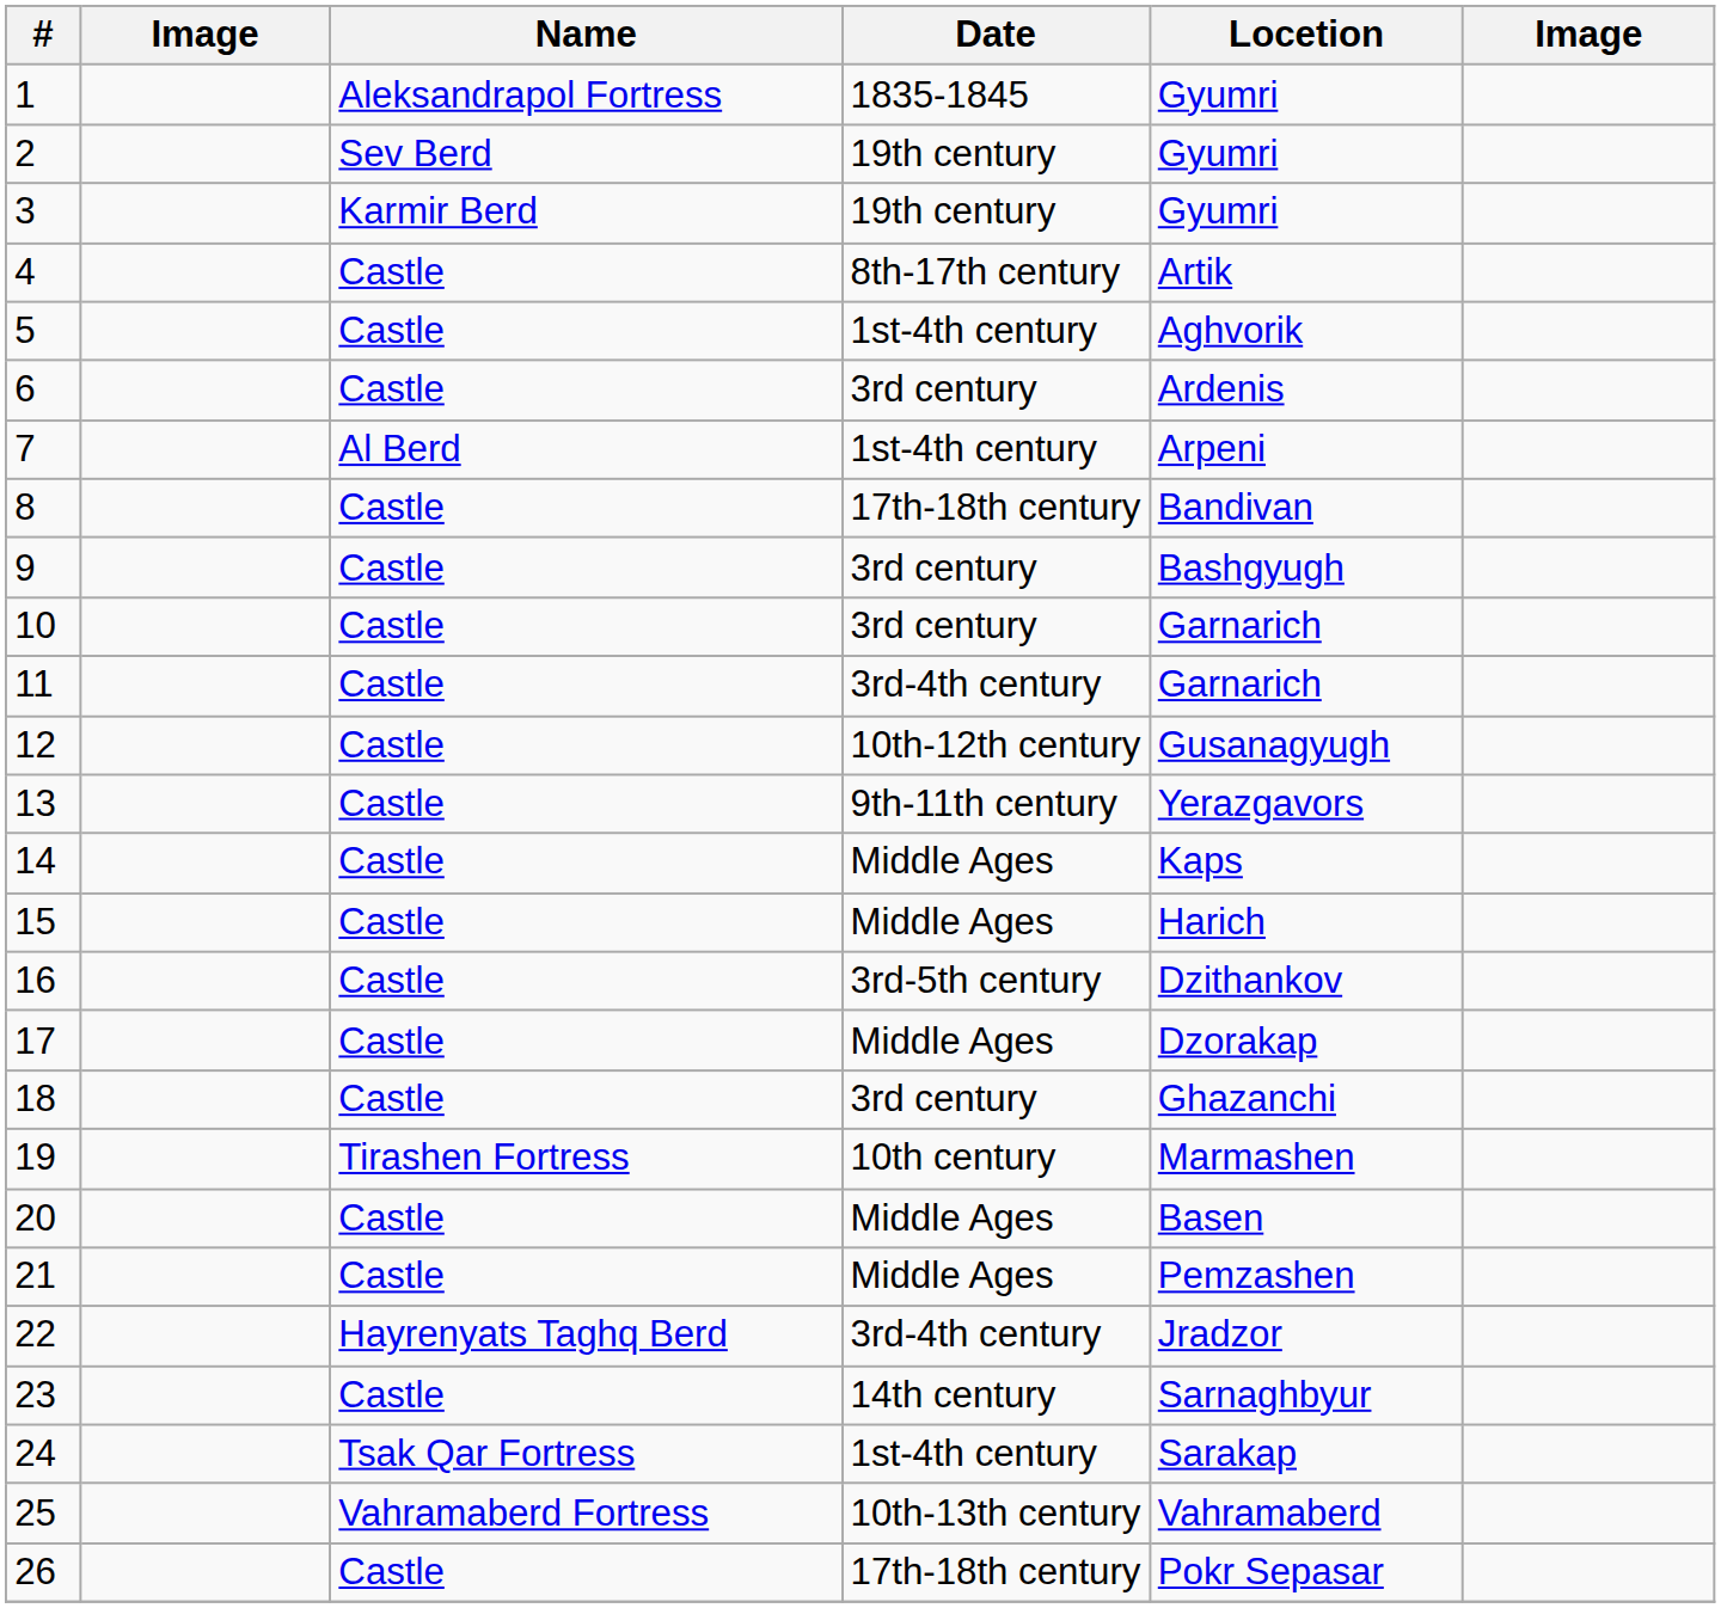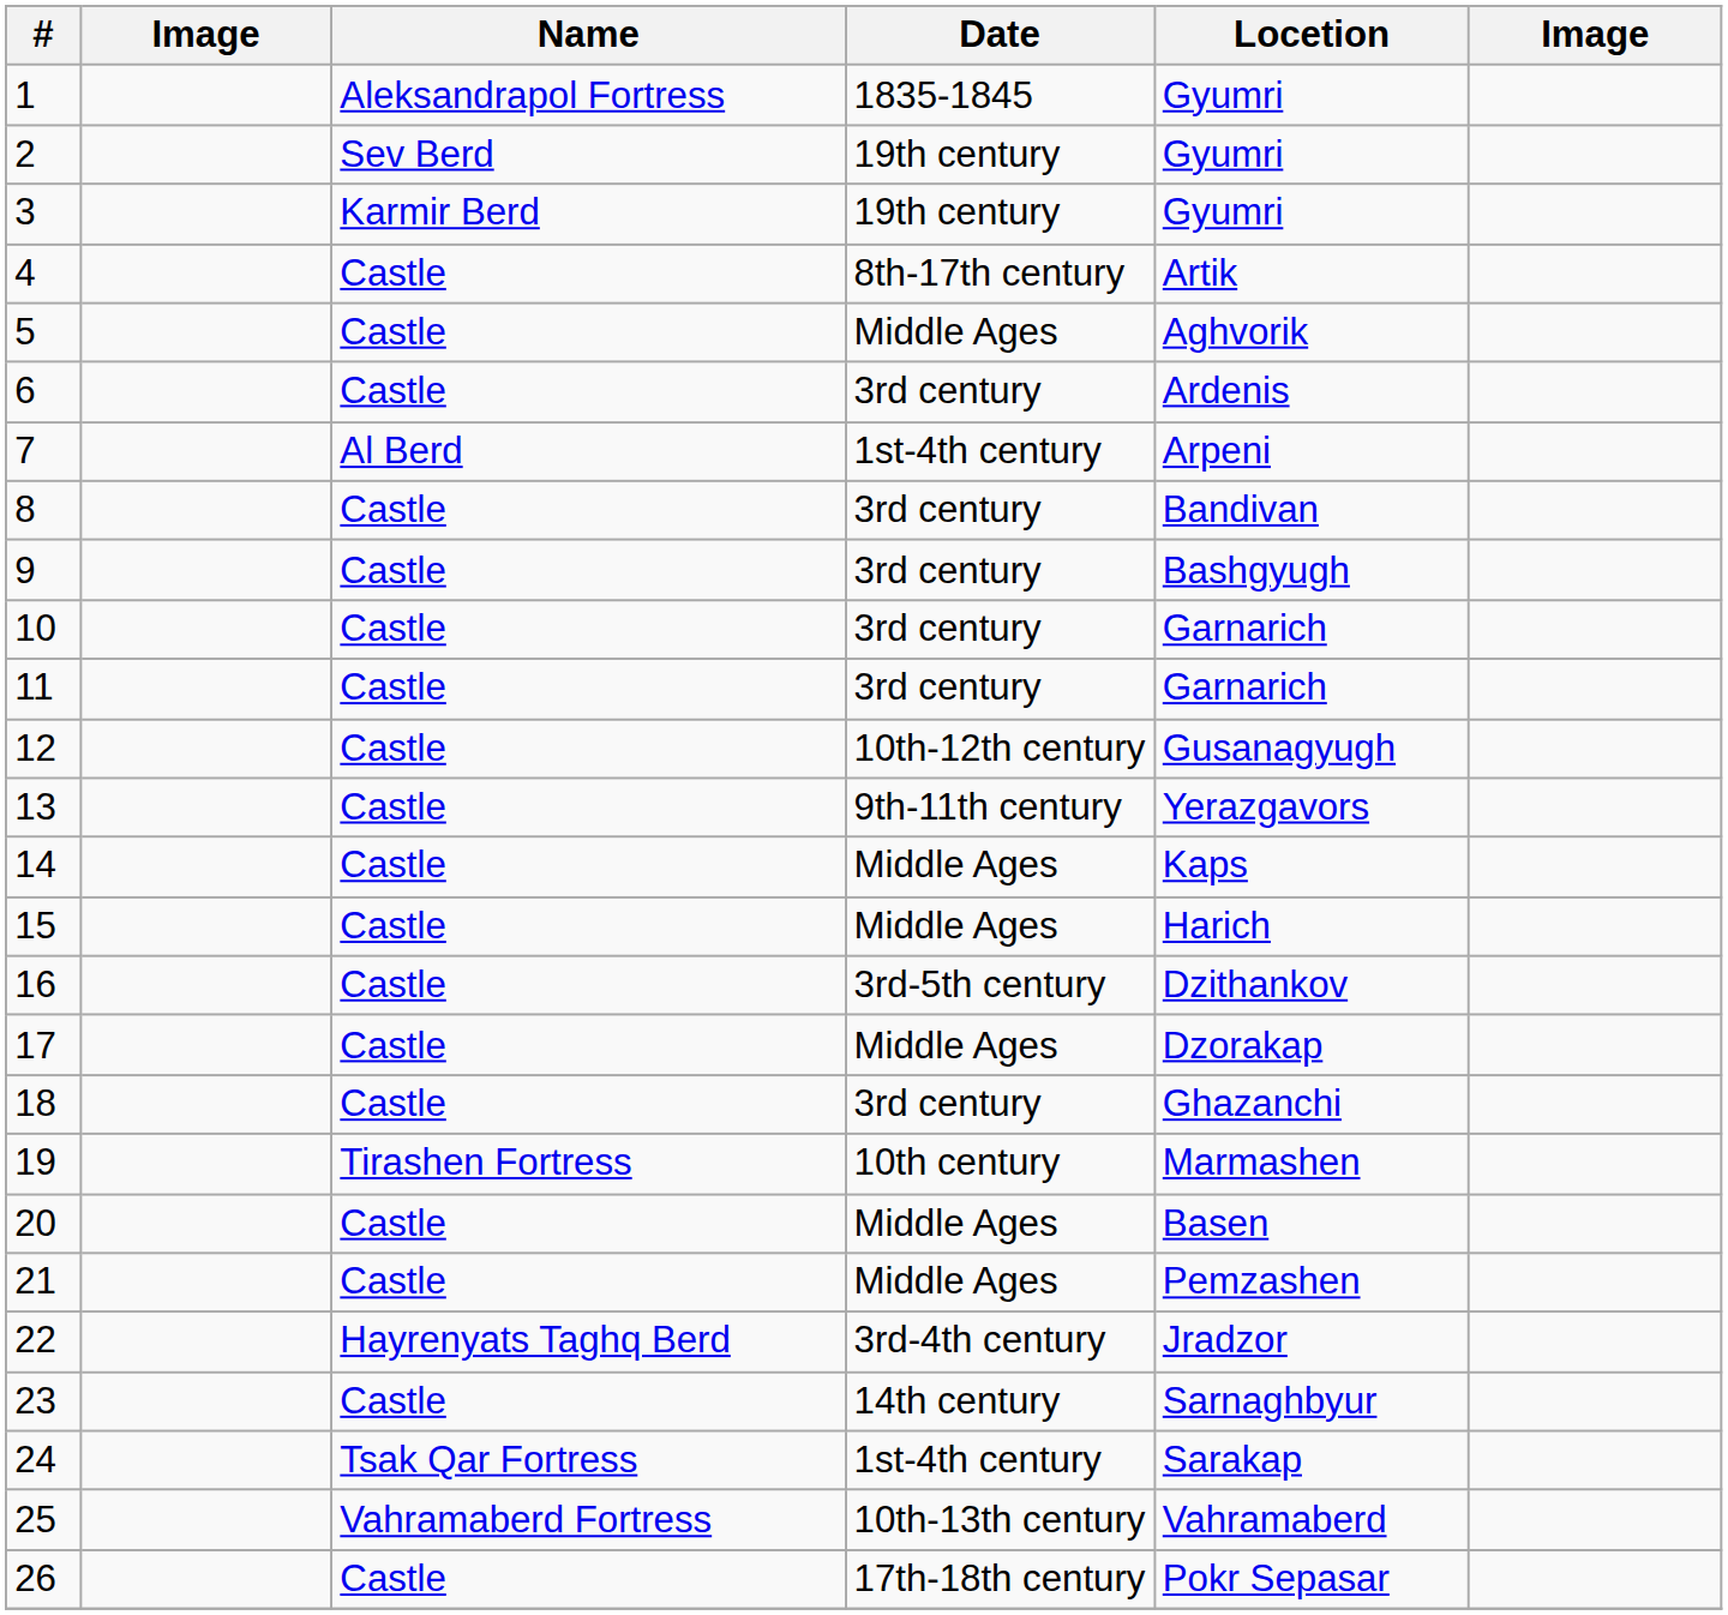5 | Date: 1st-4th century -> Middle Ages
8 | Date: 17th-18th century -> 3rd century
11 | Date: 3rd-4th century -> 3rd century
